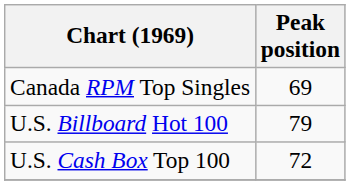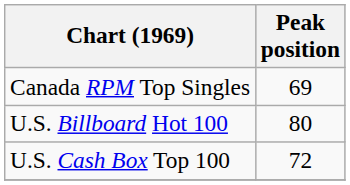U.S. Billboard Hot 100 | Peak position: 79 -> 80
